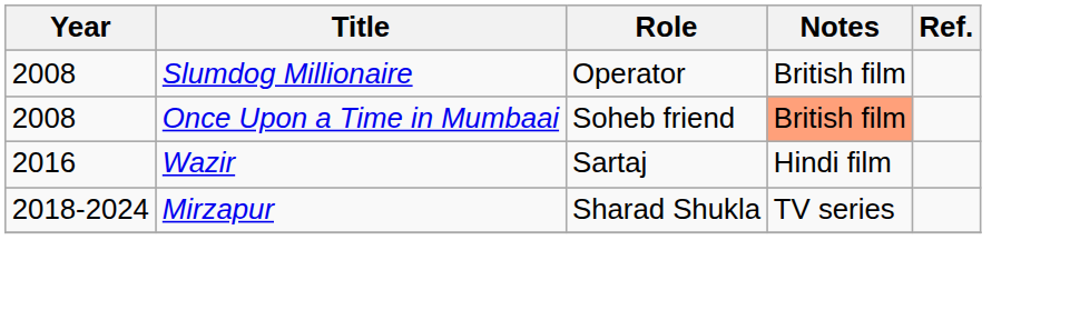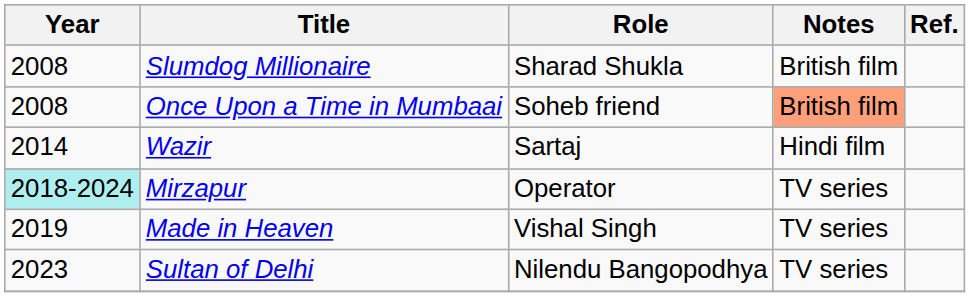Slumdog Millionaire | Role: Operator -> Sharad Shukla
Wazir | Year: 2016 -> 2014
Mirzapur | Year: no background -> paleturquoise background
Mirzapur | Role: Sharad Shukla -> Operator
+ row: 2019 | Made in Heaven | Vishal Singh | TV series
+ row: 2023 | Sultan of Delhi | Nilendu Bangopodhya | TV series
